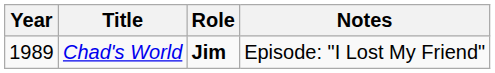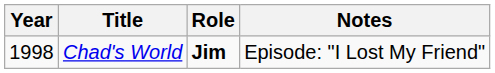Chad's World | Year: 1989 -> 1998
